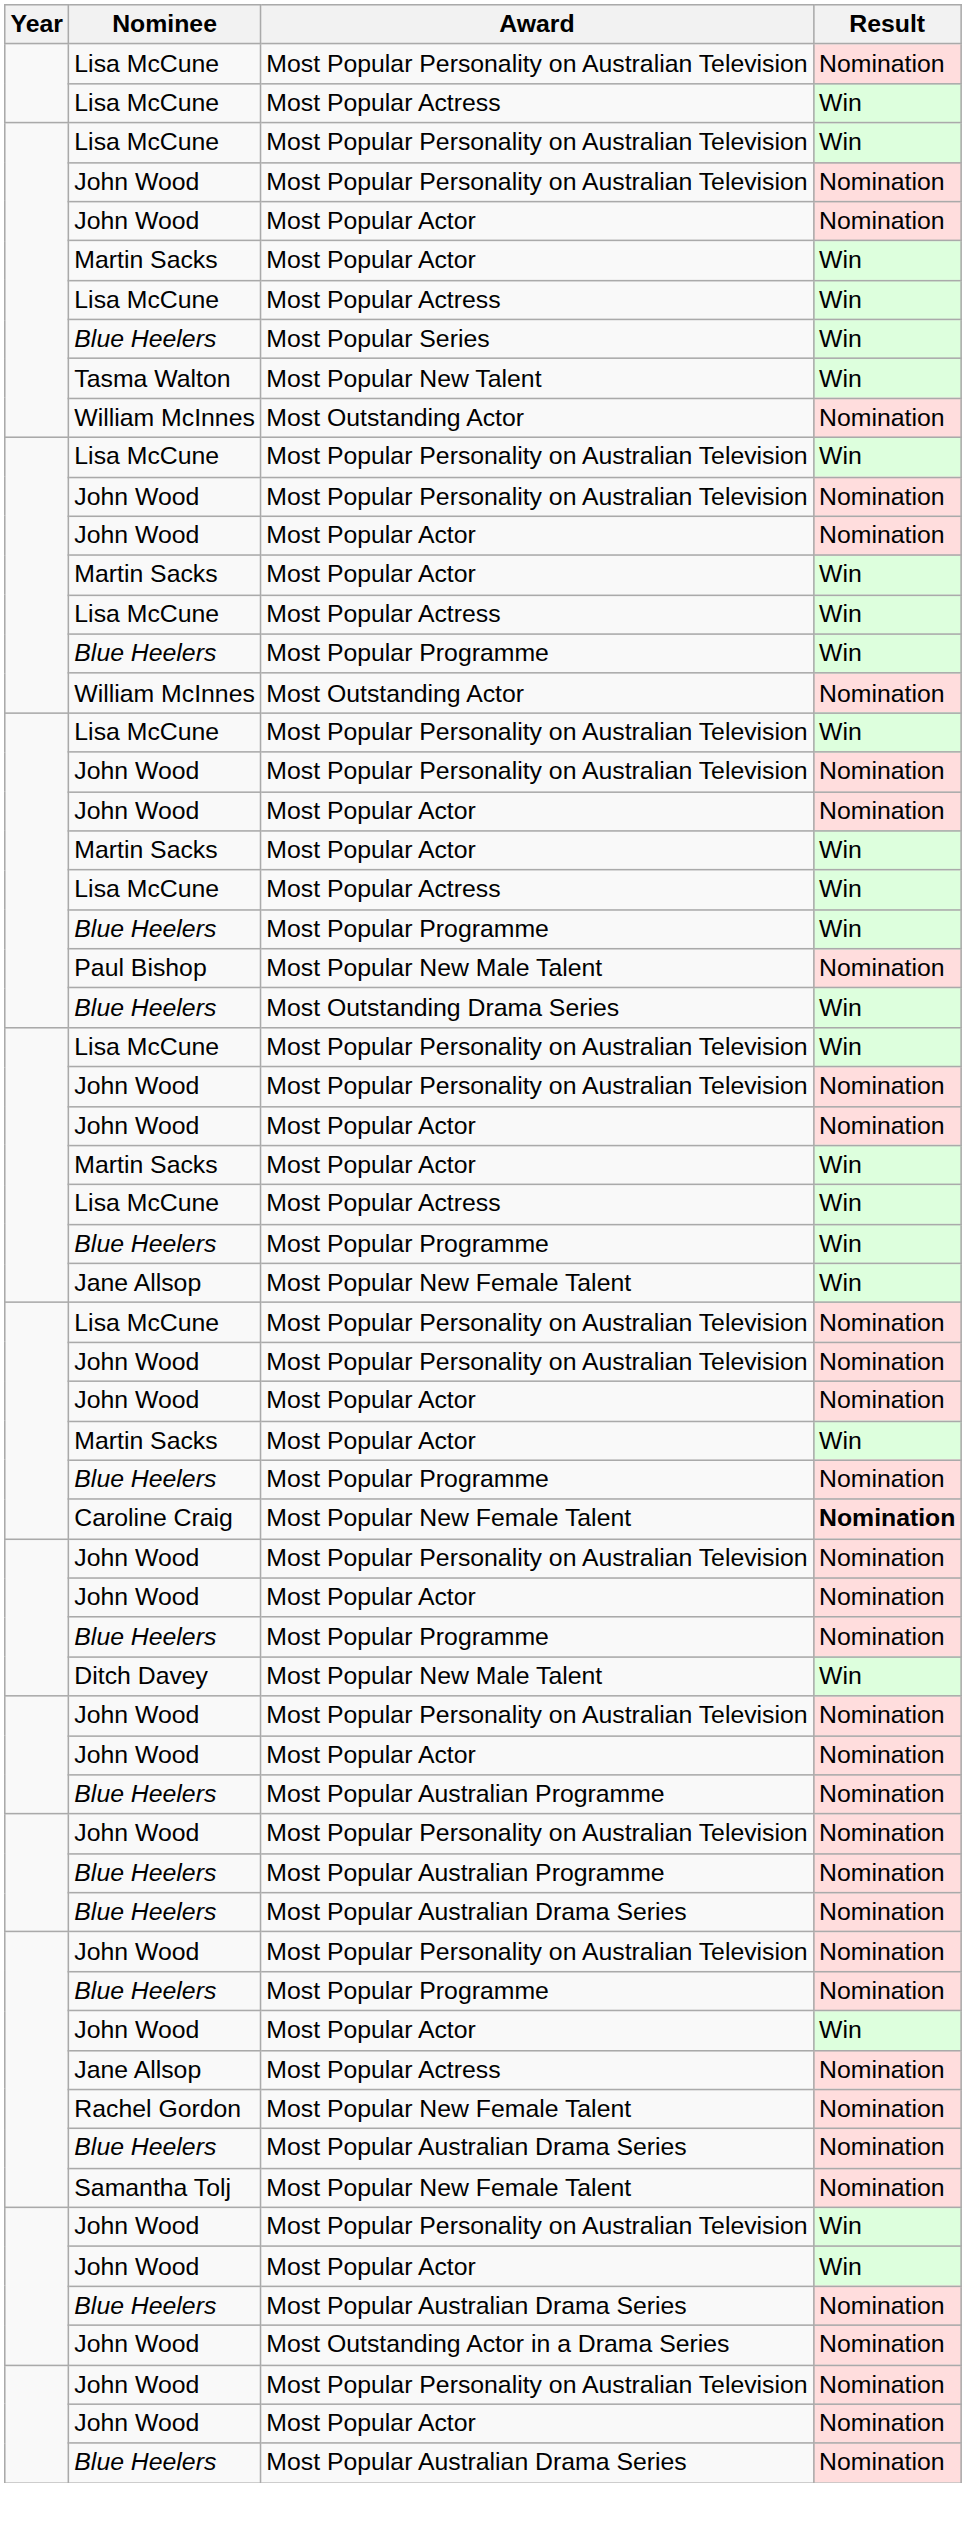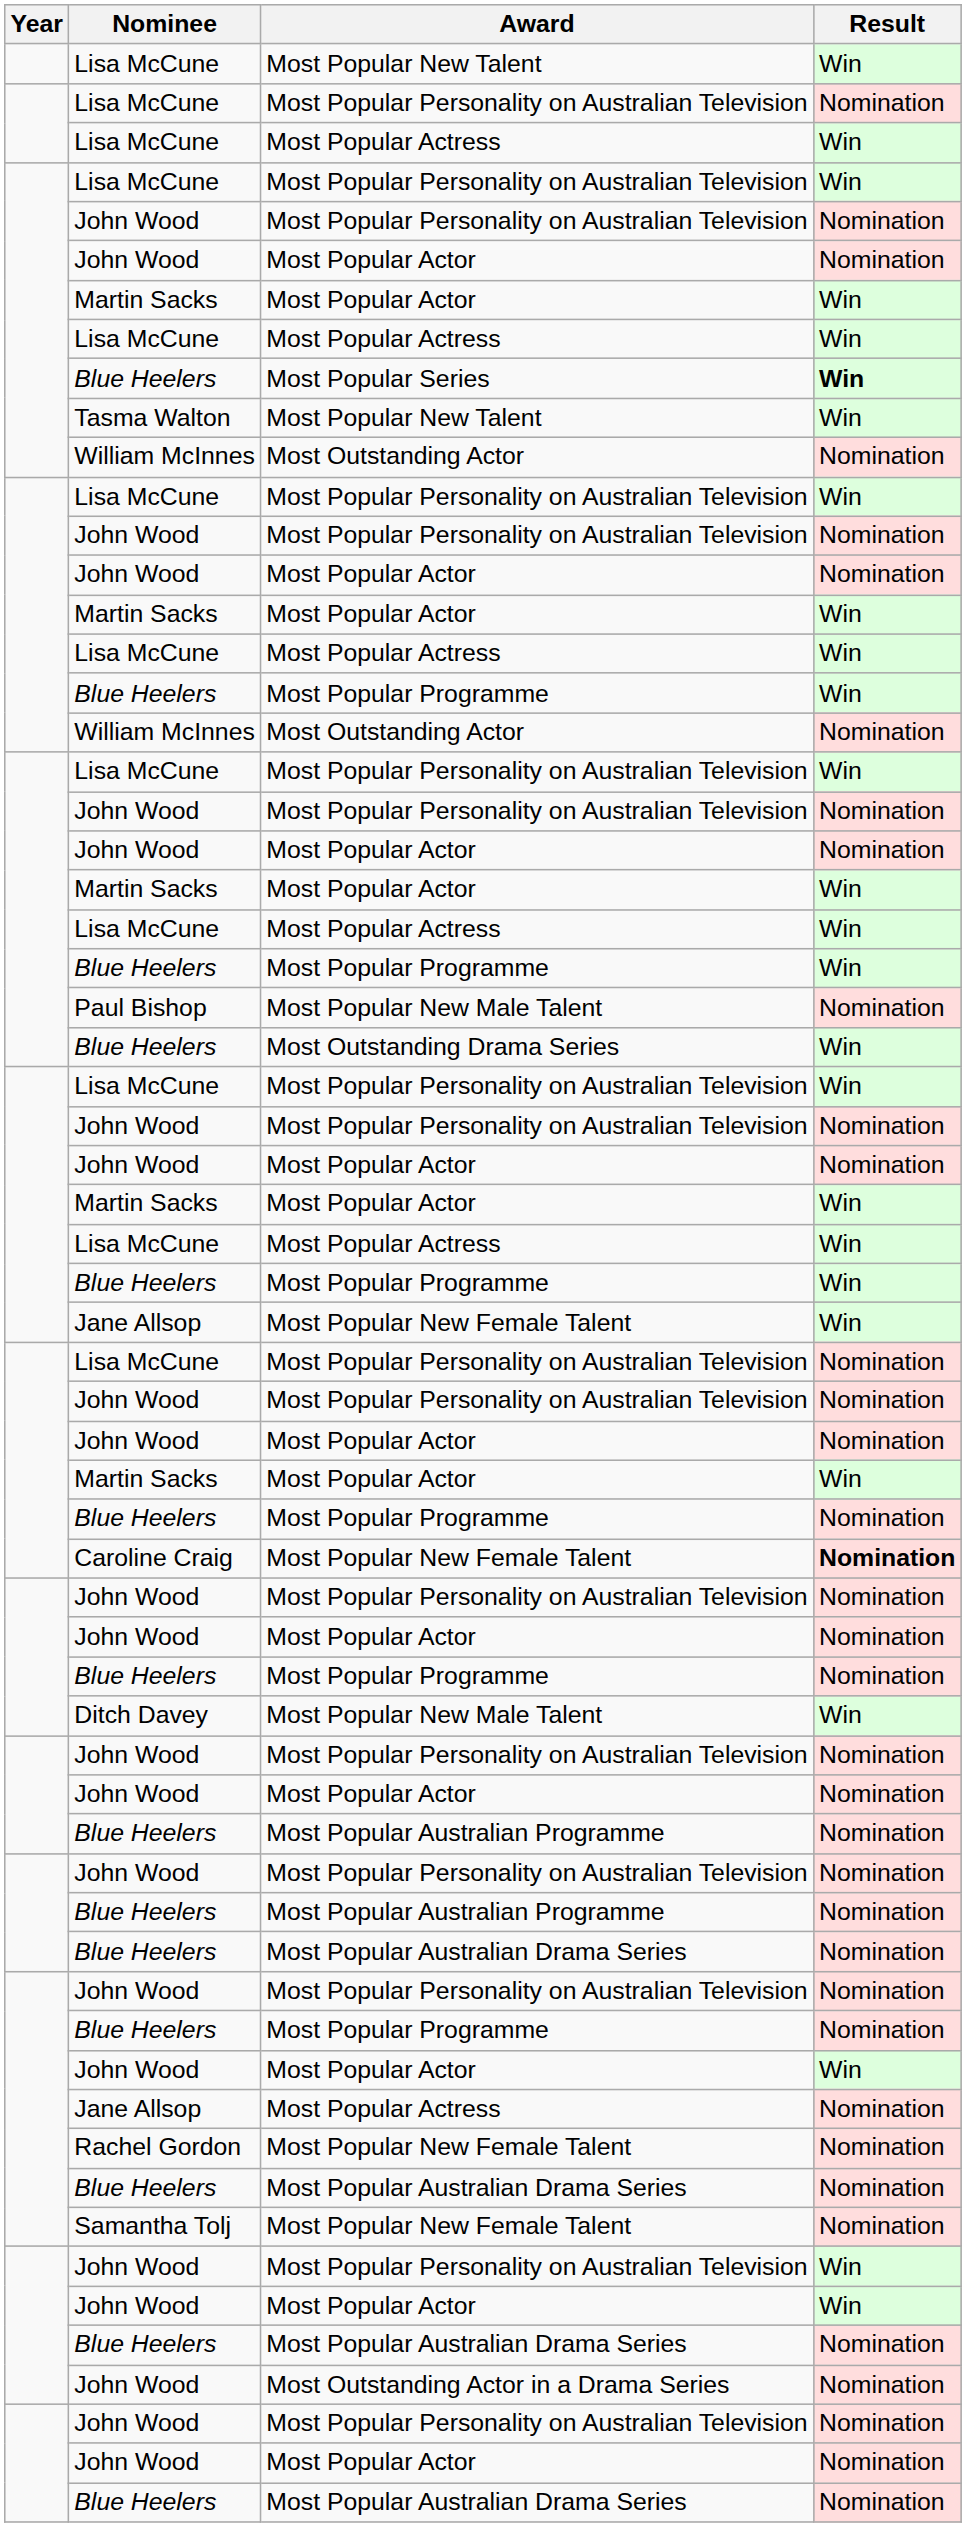+ row: Lisa McCune | Most Popular New Talent | Win
Most Popular Series | Result: normal -> bold
